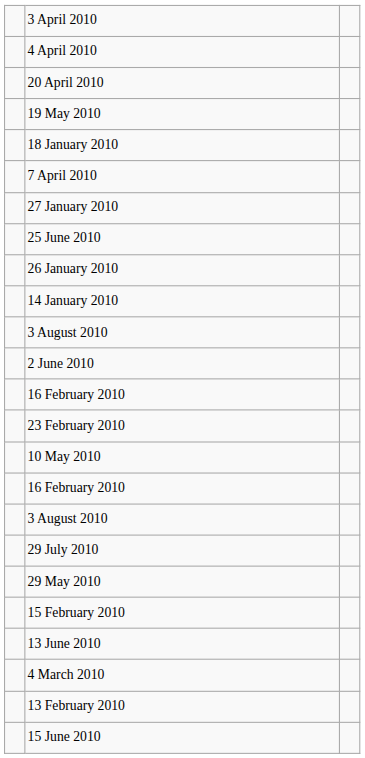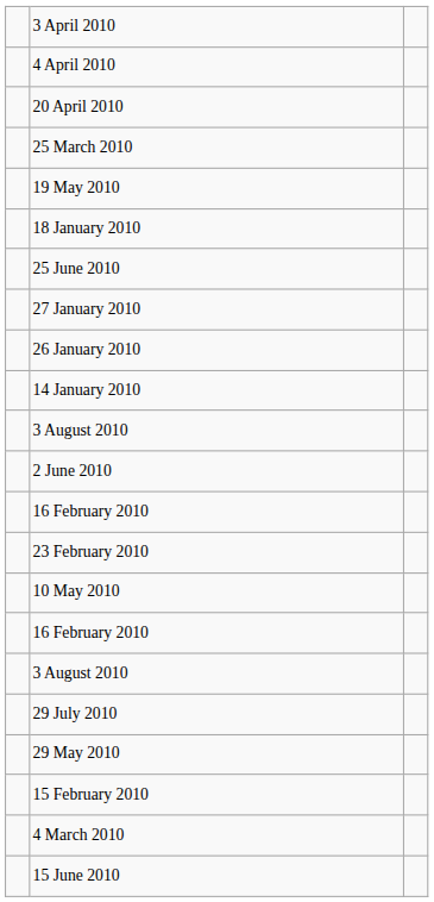+ row: 25 March 2010
- row: 7 April 2010
rows swapped: 27 January 2010 <-> 25 June 2010
- row: 13 June 2010
- row: 13 February 2010
